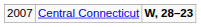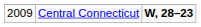Central Connecticut | column 1: 2007 -> 2009
